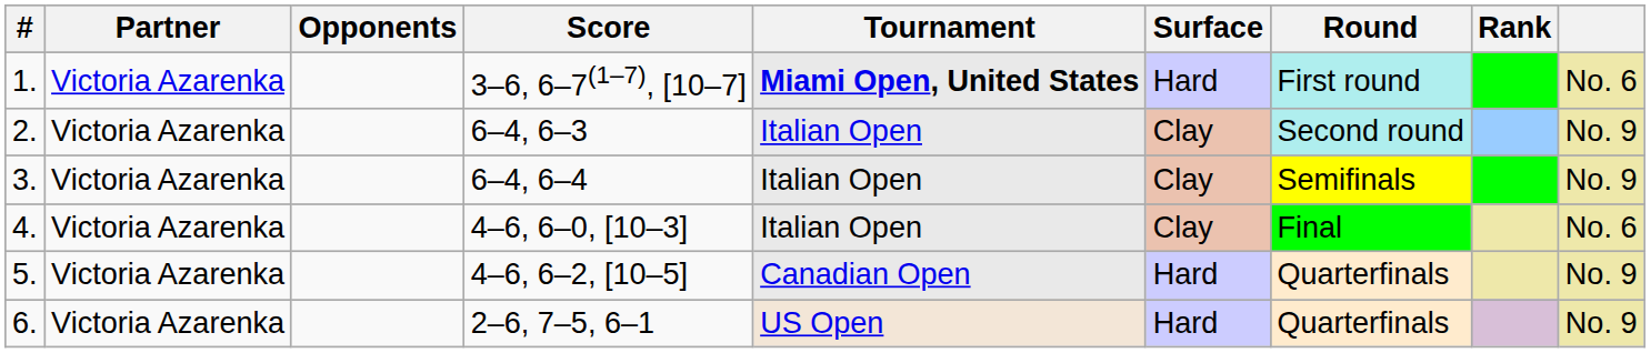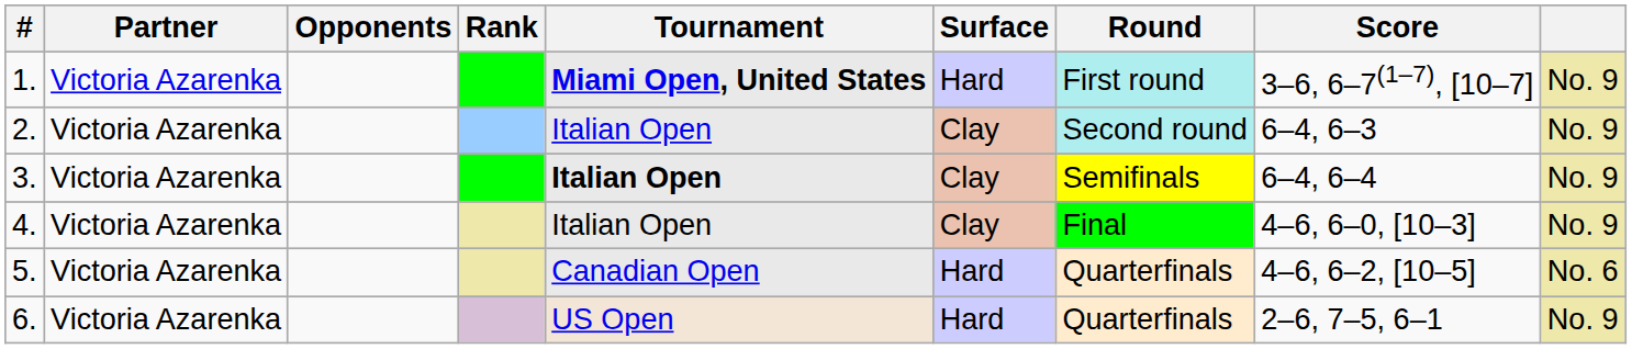columns swapped: Rank <-> Score
1. | column 9: No. 6 -> No. 9
3. | Tournament: normal -> bold
4. | column 9: No. 6 -> No. 9
5. | column 9: No. 9 -> No. 6
